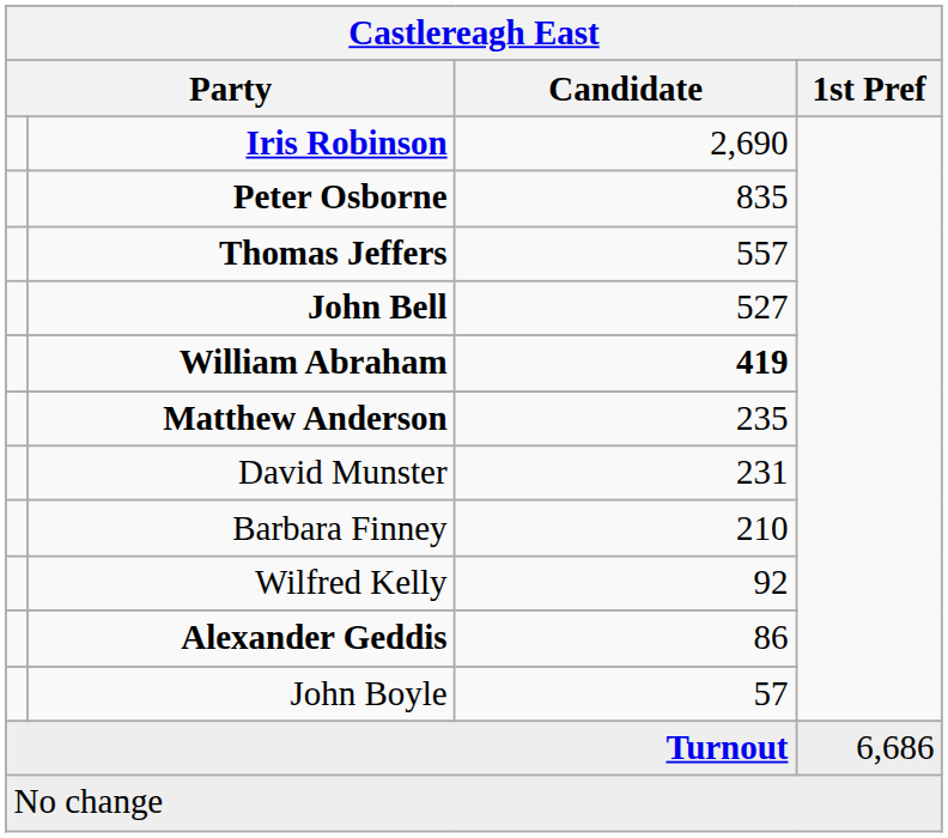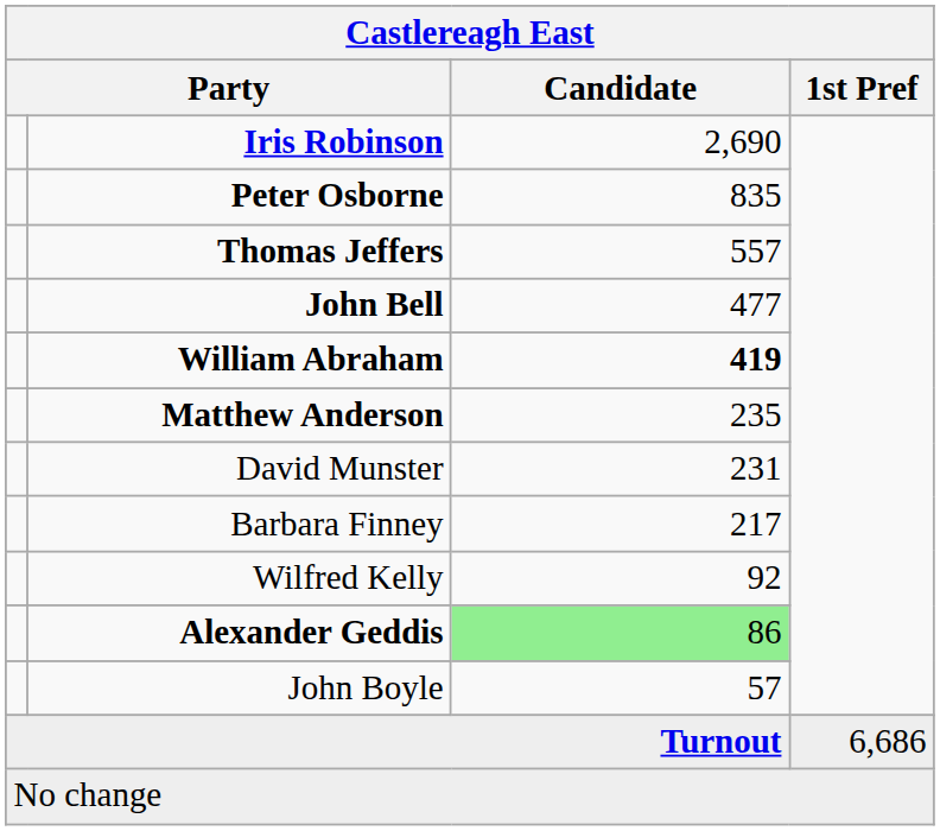John Bell | Candidate: 527 -> 477
Barbara Finney | Candidate: 210 -> 217
Alexander Geddis | Candidate: no background -> lightgreen background
